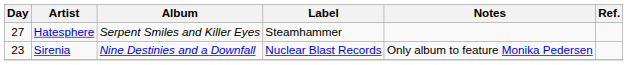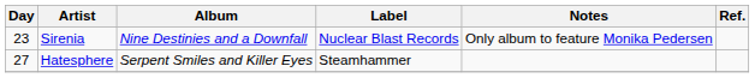rows swapped: Sirenia <-> Hatesphere
